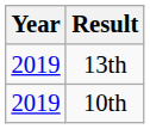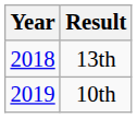13th | Year: 2019 -> 2018
